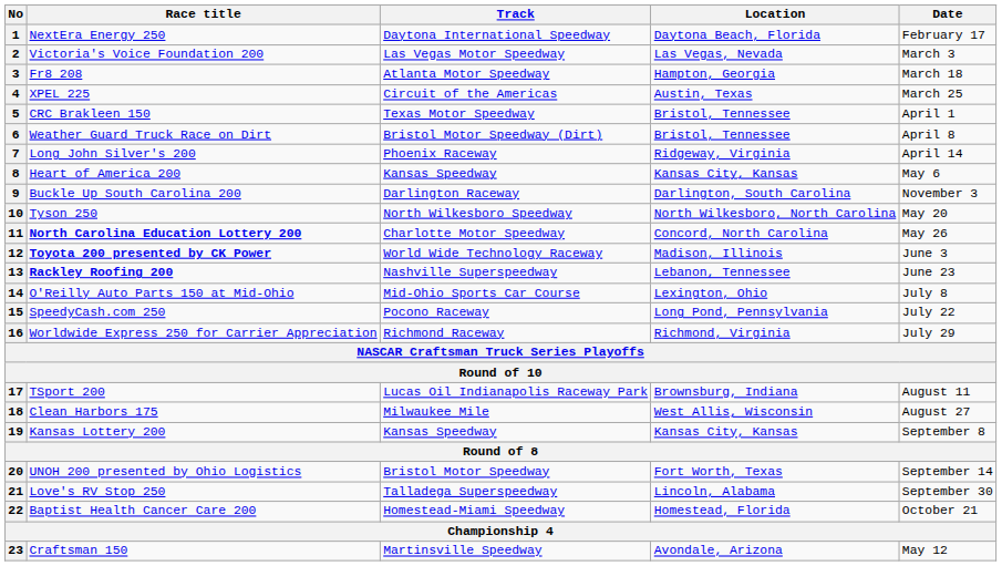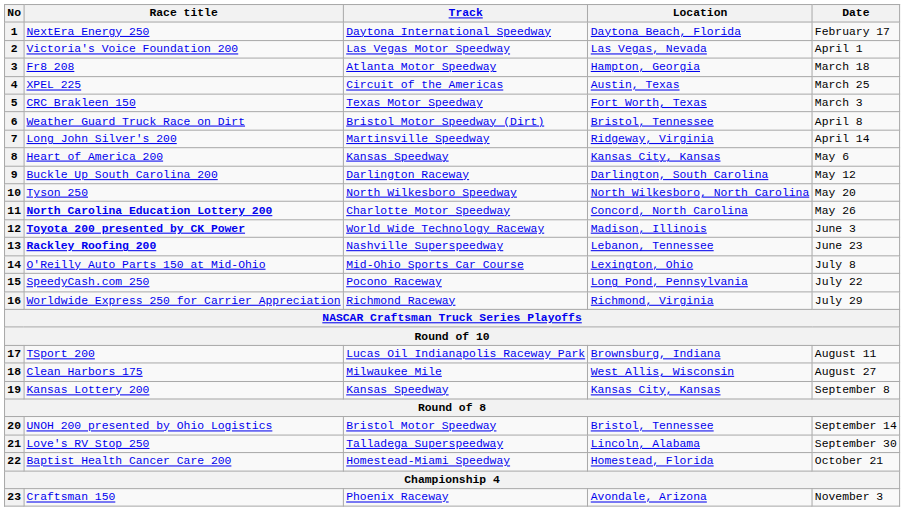2 | Date: March 3 -> April 1
5 | Location: Bristol, Tennessee -> Fort Worth, Texas
5 | Date: April 1 -> March 3
7 | Track: Phoenix Raceway -> Martinsville Speedway
9 | Date: November 3 -> May 12
20 | Location: Fort Worth, Texas -> Bristol, Tennessee
23 | Track: Martinsville Speedway -> Phoenix Raceway
23 | Date: May 12 -> November 3
